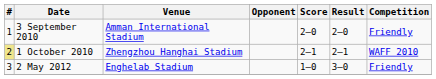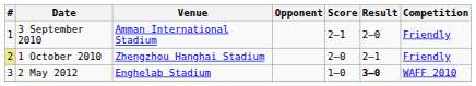3 September 2010 | Score: 2–0 -> 2–1
1 October 2010 | Score: 2–1 -> 2–0
1 October 2010 | Competition: WAFF 2010 -> Friendly
2 May 2012 | Result: normal -> bold
2 May 2012 | Competition: Friendly -> WAFF 2010
